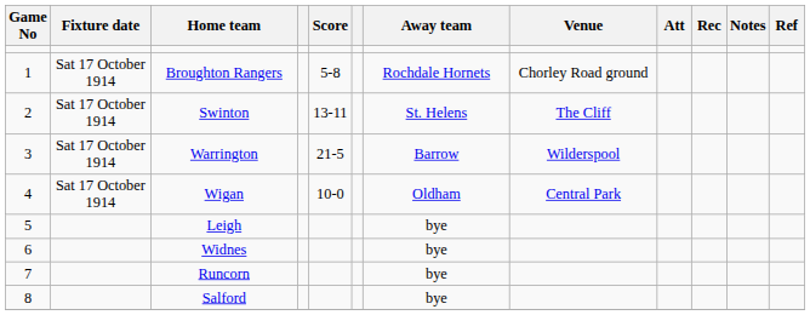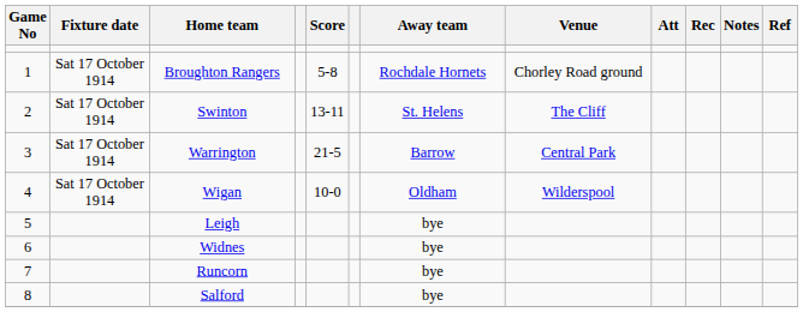Warrington | Venue: Wilderspool -> Central Park
Wigan | Venue: Central Park -> Wilderspool
